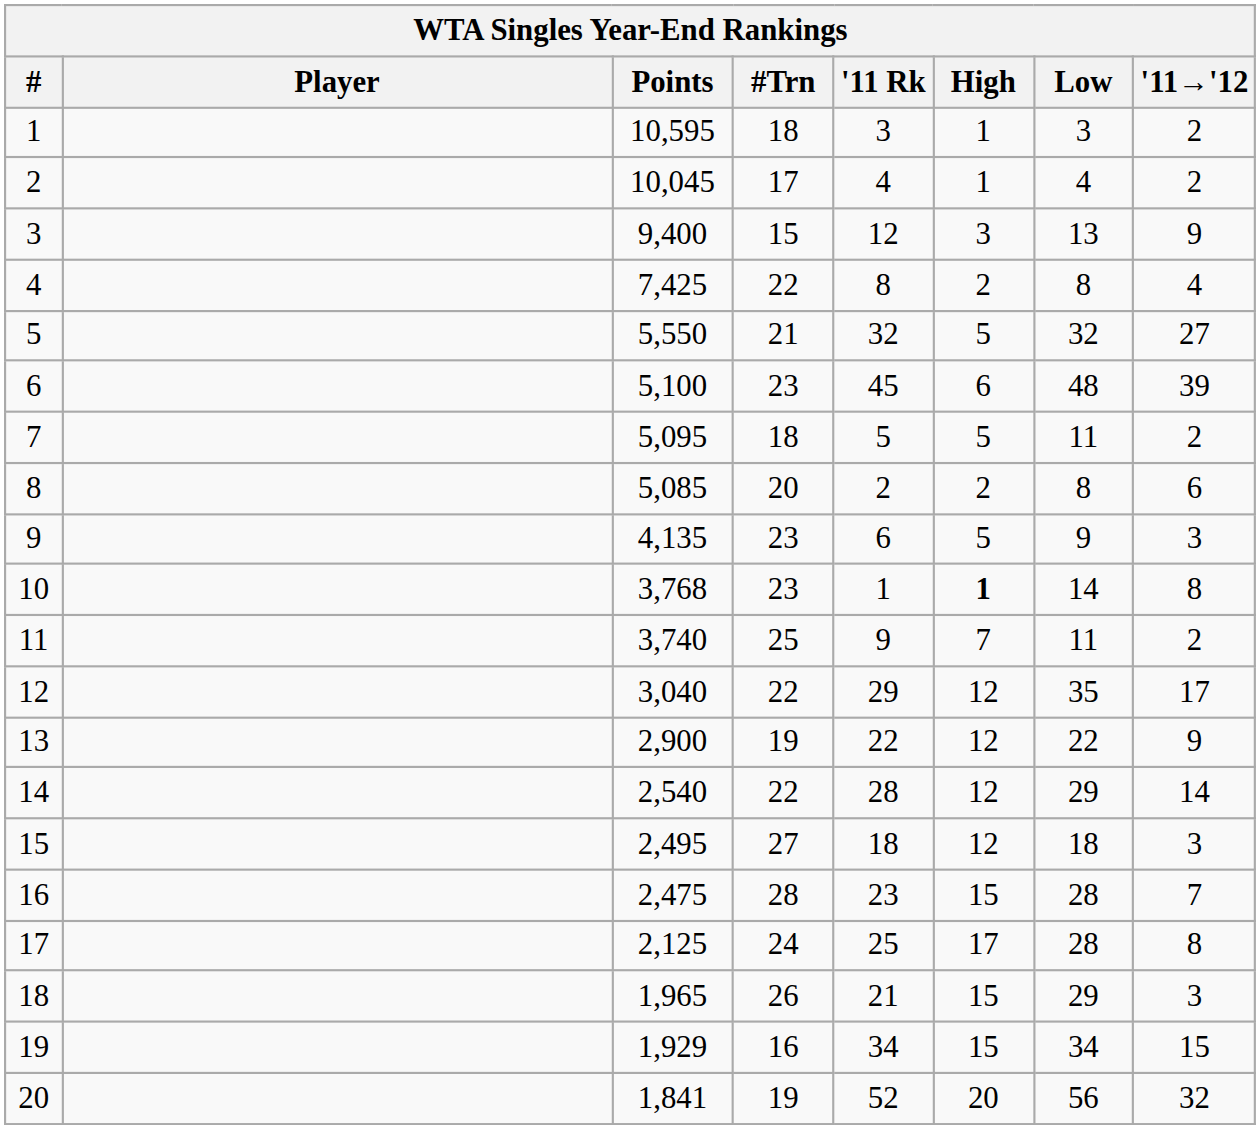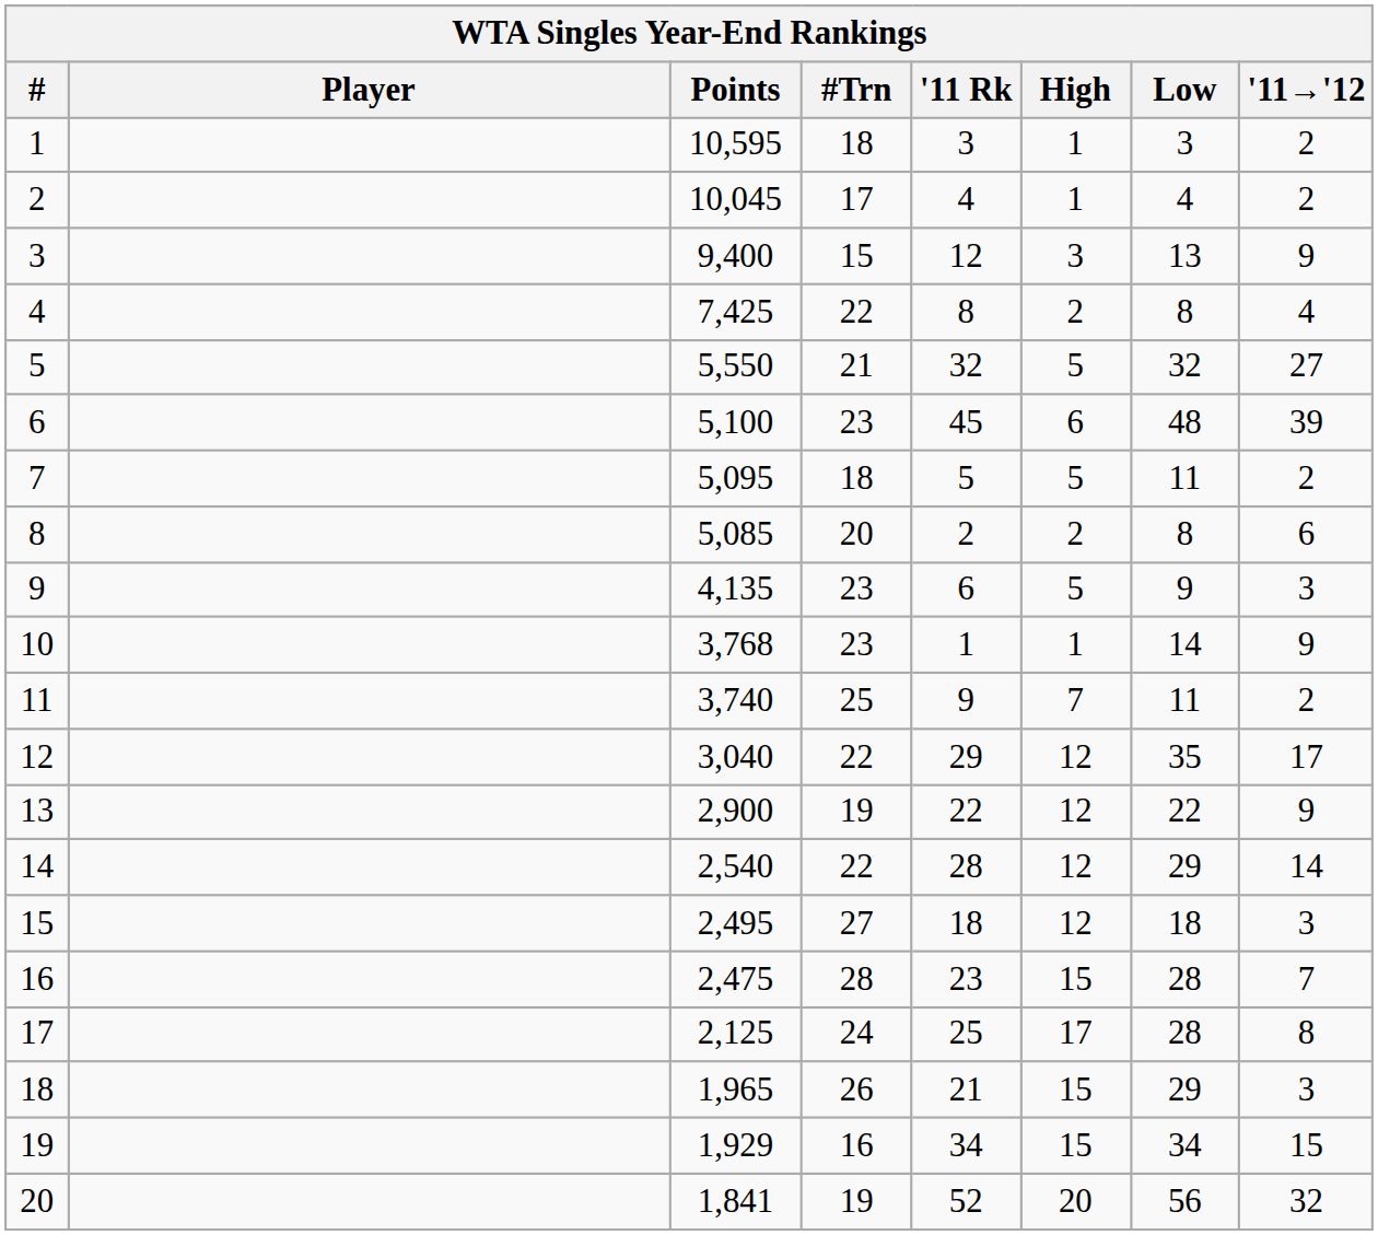10 | High: bold -> normal
10 | '11→'12: 8 -> 9
